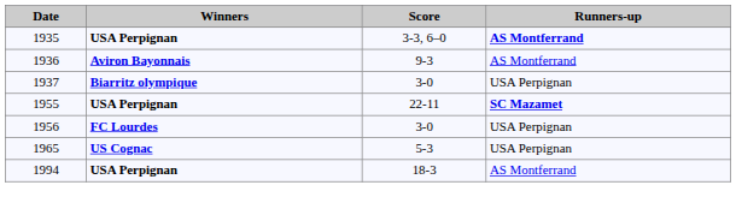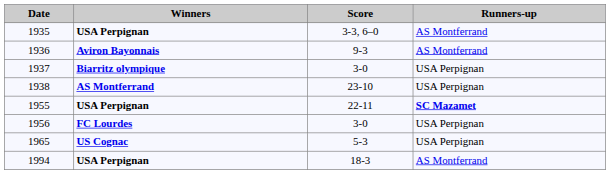1935 | Runners-up: bold -> normal
+ row: 1938 | AS Montferrand | 23-10 | USA Perpignan
